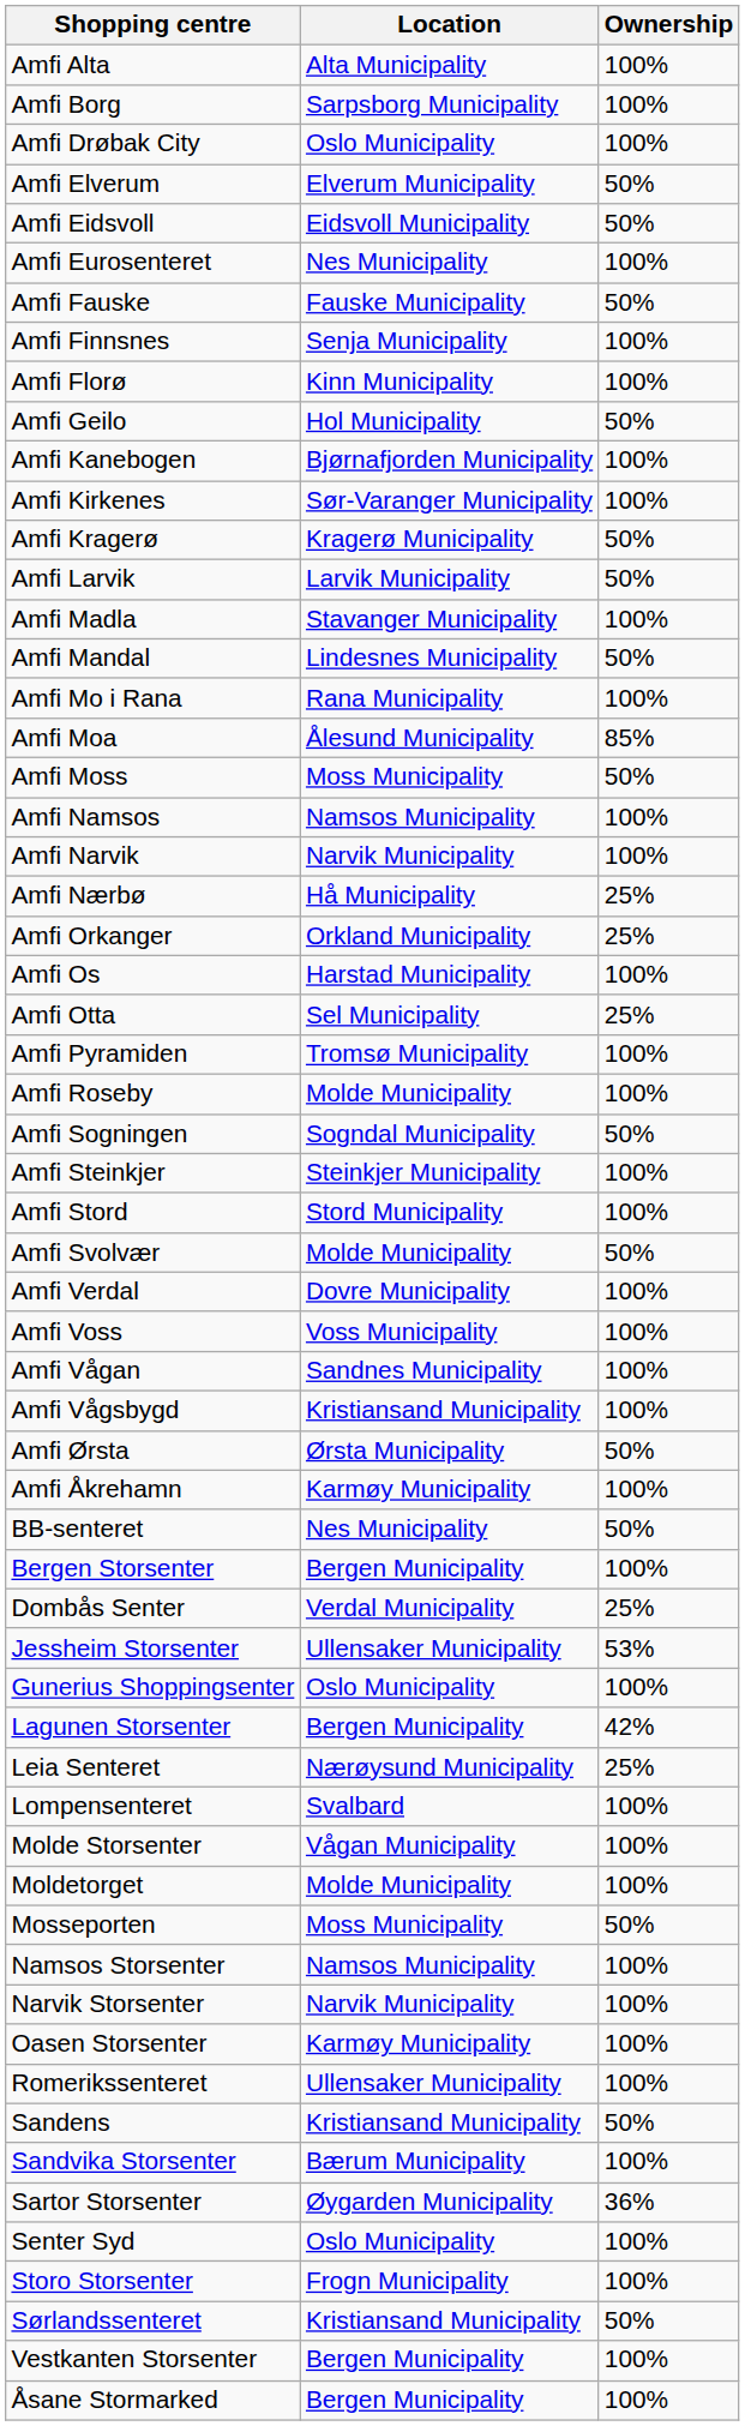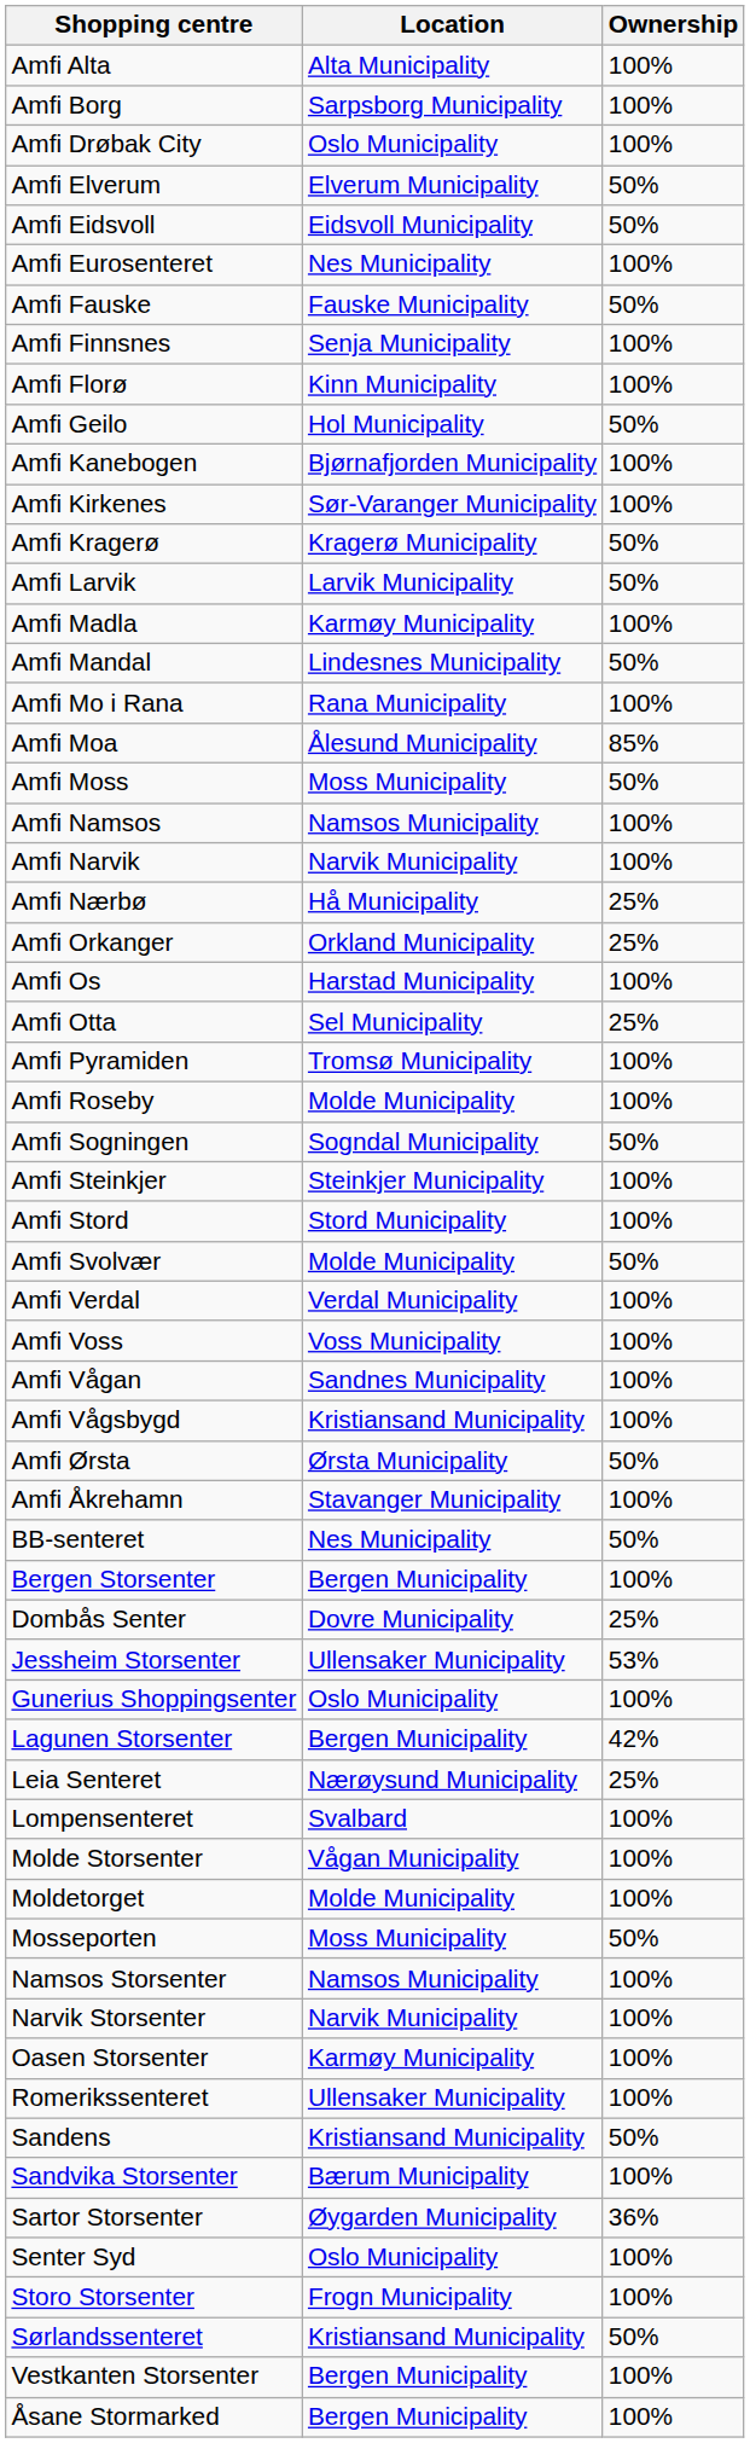Amfi Madla | Location: Stavanger Municipality -> Karmøy Municipality
Amfi Verdal | Location: Dovre Municipality -> Verdal Municipality
Amfi Åkrehamn | Location: Karmøy Municipality -> Stavanger Municipality
Dombås Senter | Location: Verdal Municipality -> Dovre Municipality
